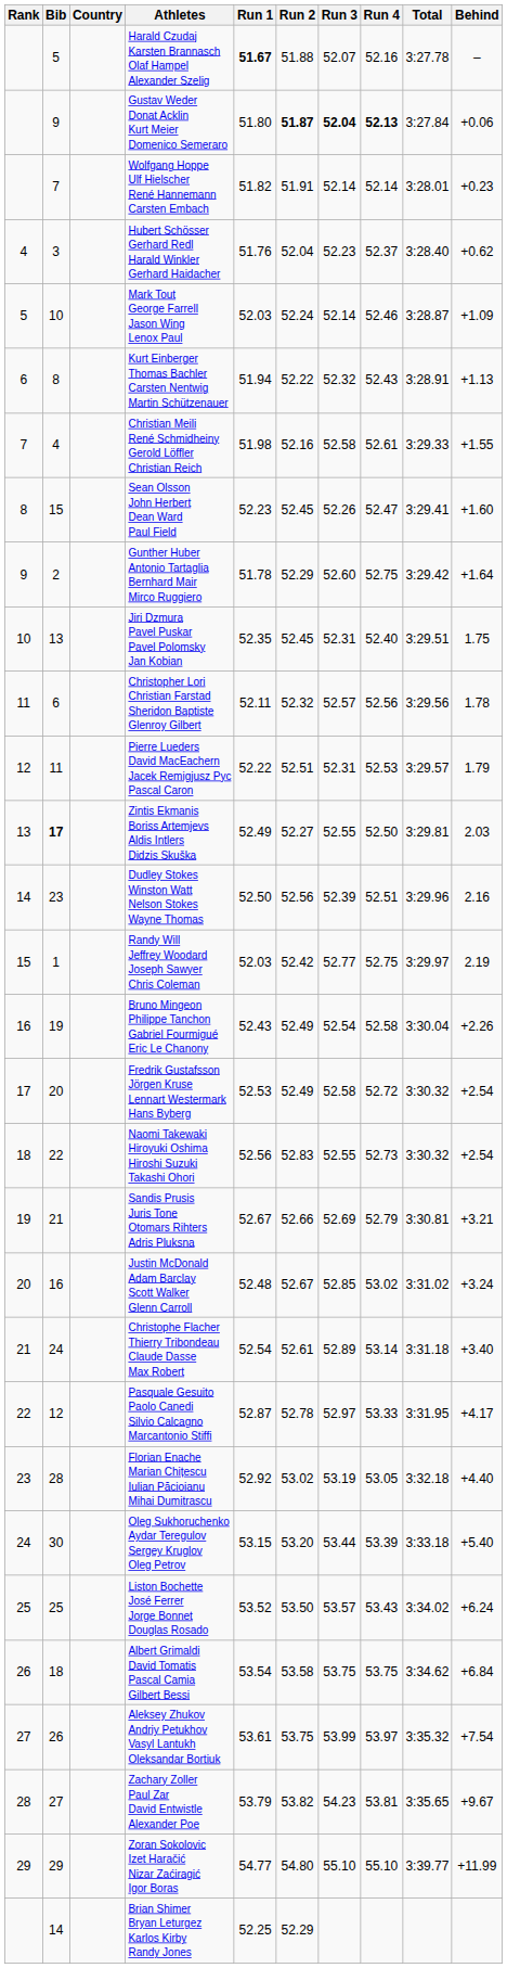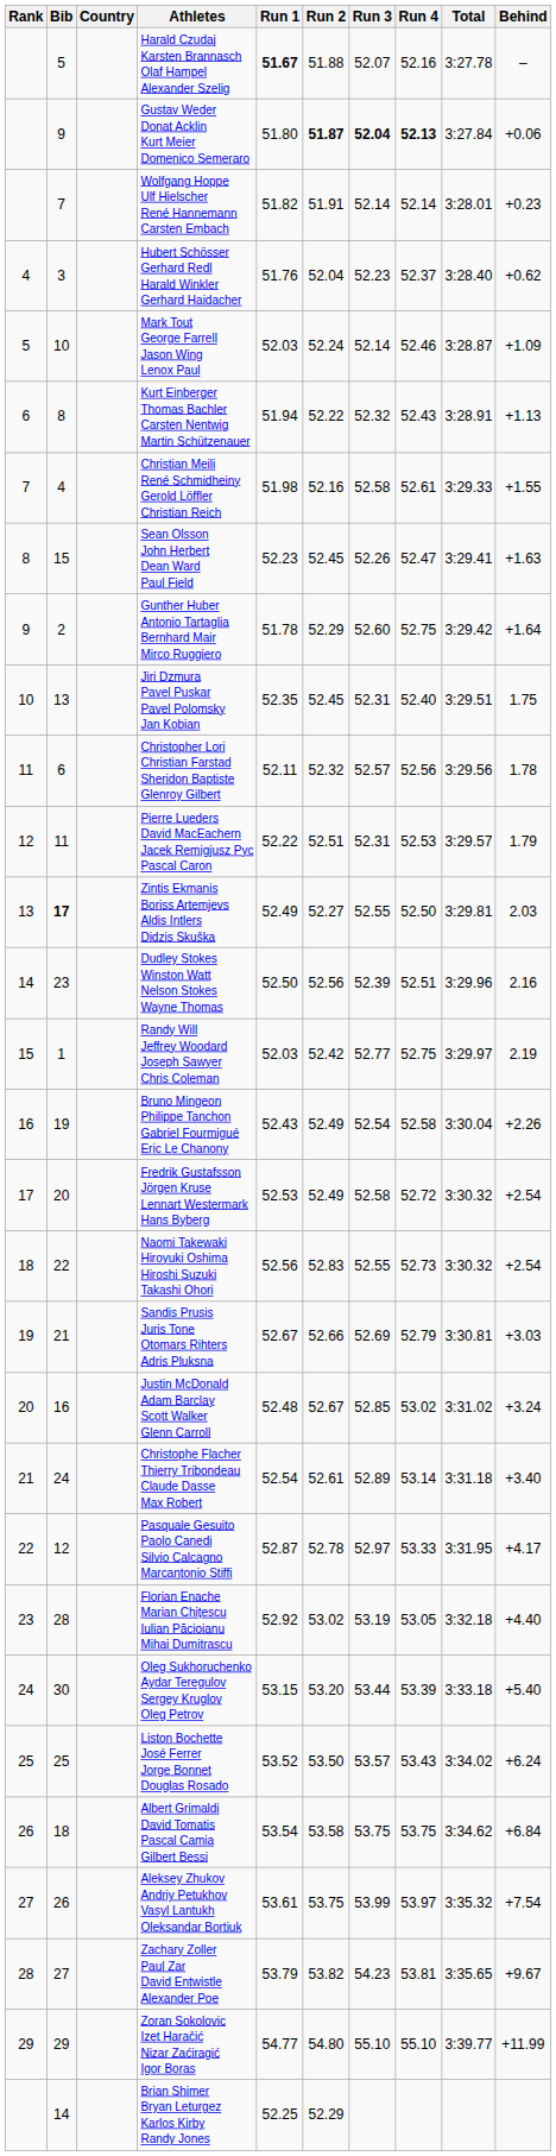Sean Olsson John Herbert Dean Ward Paul Field | Behind: +1.60 -> +1.63
Sandis Prusis Juris Tone Otomars Rihters Adris Pluksna | Behind: +3.21 -> +3.03
